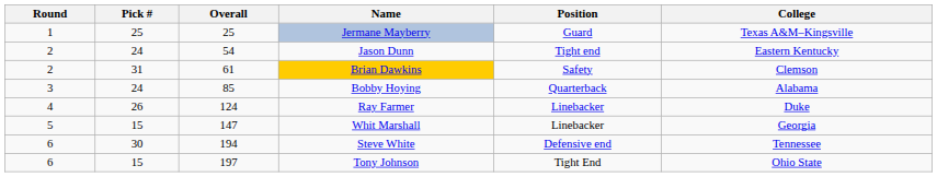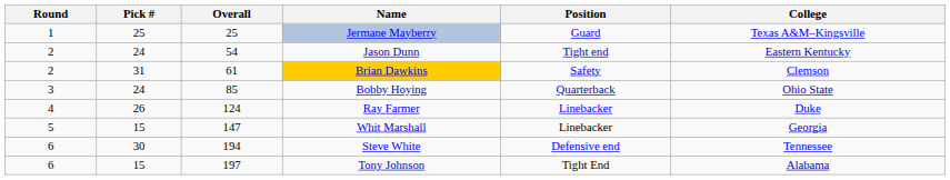Bobby Hoying | College: Alabama -> Ohio State
Tony Johnson | College: Ohio State -> Alabama
